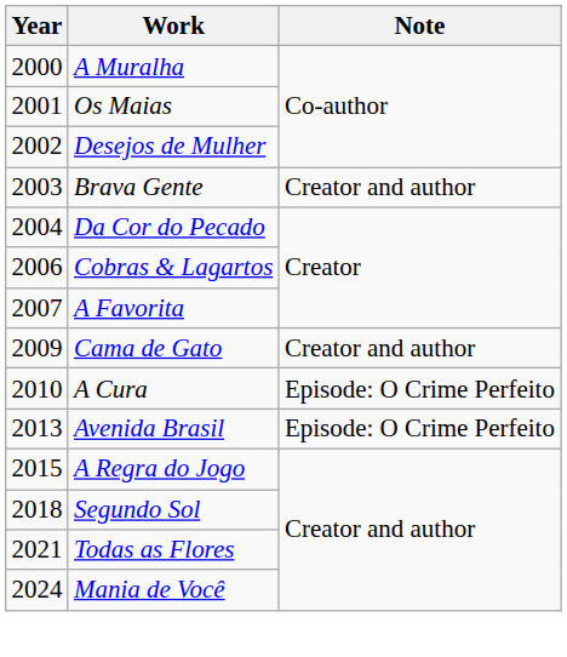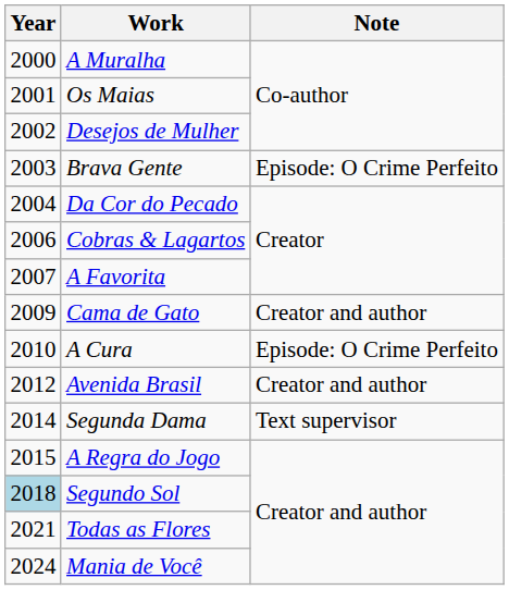Brava Gente | Note: Creator and author -> Episode: O Crime Perfeito
Avenida Brasil | Year: 2013 -> 2012
Avenida Brasil | Note: Episode: O Crime Perfeito -> Creator and author
+ row: 2014 | Segunda Dama | Text supervisor
Segundo Sol | Year: no background -> lightblue background
